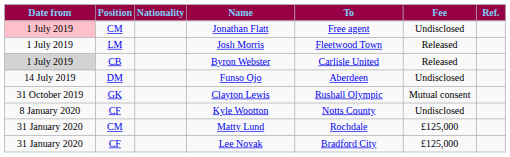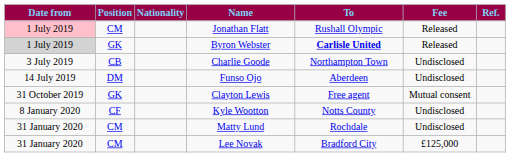Jonathan Flatt | To: Free agent -> Rushall Olympic
Jonathan Flatt | Fee: Undisclosed -> Released
- row: 1 July 2019 | LM | Josh Morris | Fleetwood Town | Released
Byron Webster | Position: CB -> GK
Byron Webster | To: normal -> bold
+ row: 3 July 2019 | CB | Charlie Goode | Northampton Town | Undisclosed
Clayton Lewis | To: Rushall Olympic -> Free agent
Matty Lund | Fee: £125,000 -> Undisclosed
Lee Novak | Position: CF -> CM
